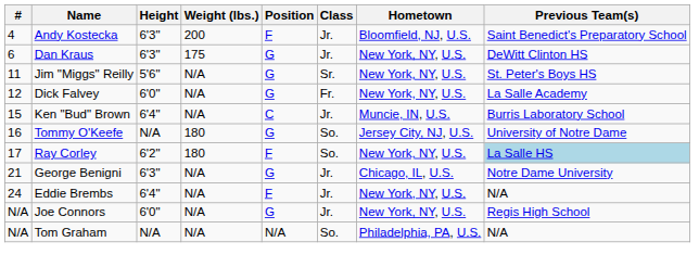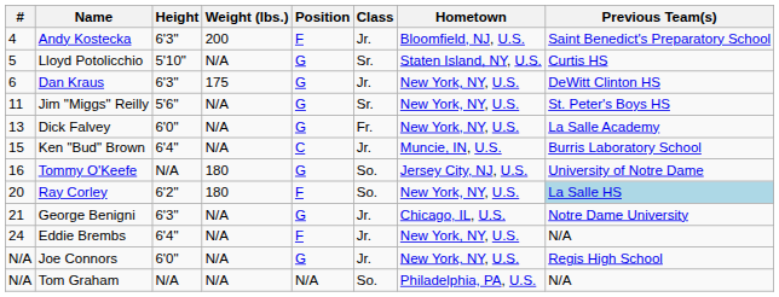+ row: 5 | Lloyd Potolicchio | 5'10" | N/A | G | Sr. | Staten Island, NY, U.S. | Curtis HS
Dick Falvey | #: 12 -> 13
Ray Corley | #: 17 -> 20
